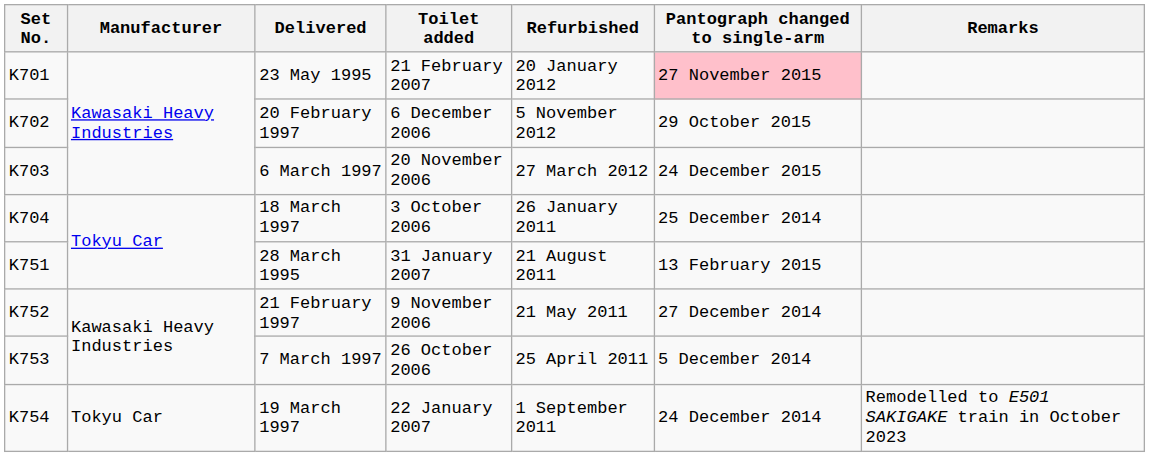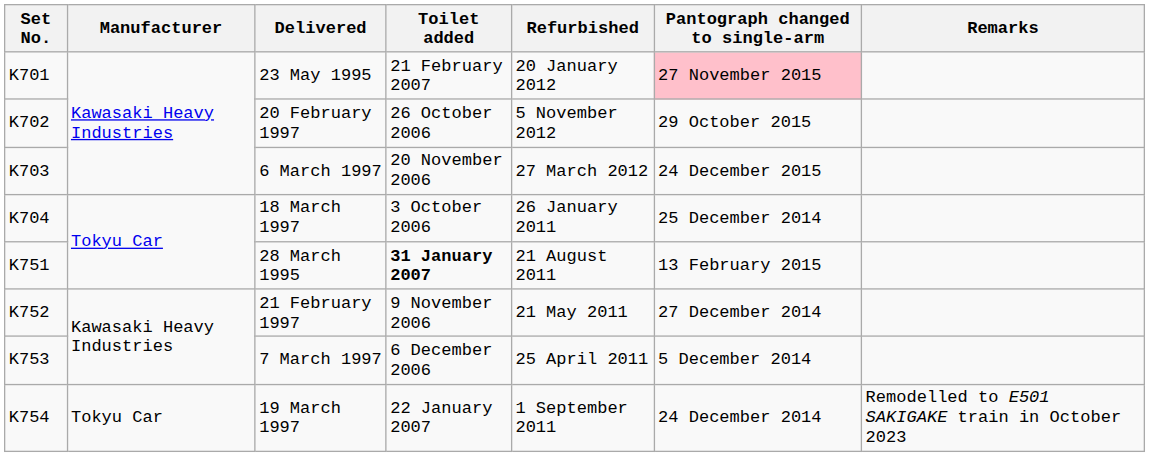20 February 1997 | Toilet added: 6 December 2006 -> 26 October 2006
28 March 1995 | Toilet added: normal -> bold
7 March 1997 | Toilet added: 26 October 2006 -> 6 December 2006
